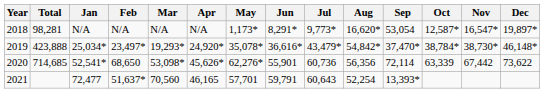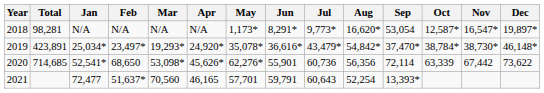2019 | Total: 423,888 -> 423,891
